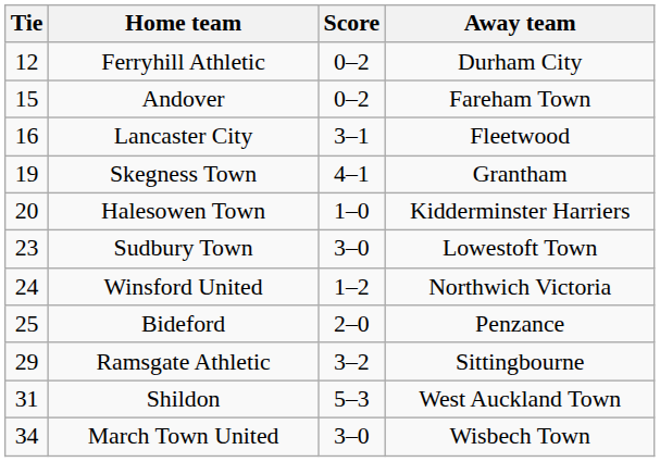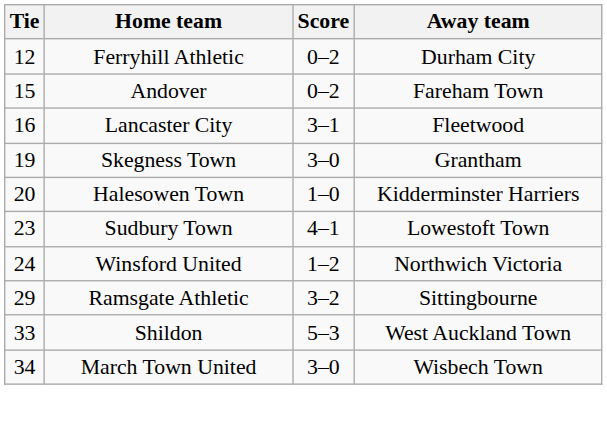Skegness Town | Score: 4–1 -> 3–0
Sudbury Town | Score: 3–0 -> 4–1
- row: 25 | Bideford | 2–0 | Penzance
Shildon | Tie: 31 -> 33
